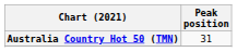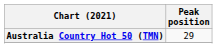Australia Country Hot 50 (TMN) | Peak position: 31 -> 29
